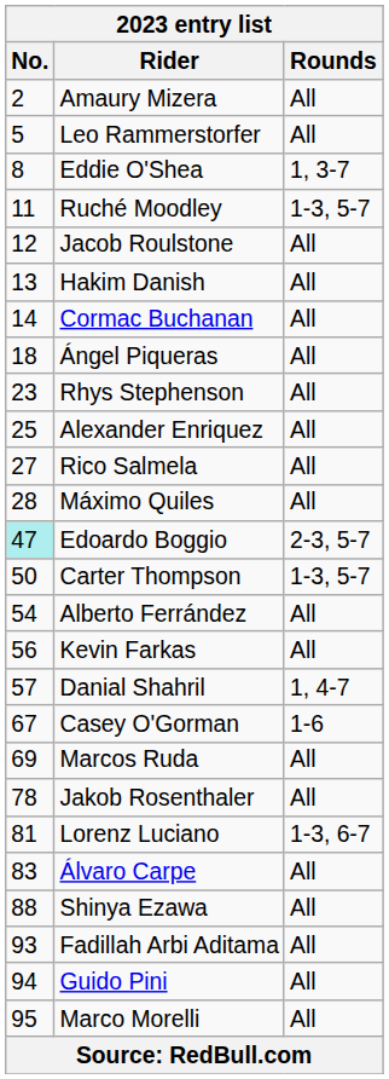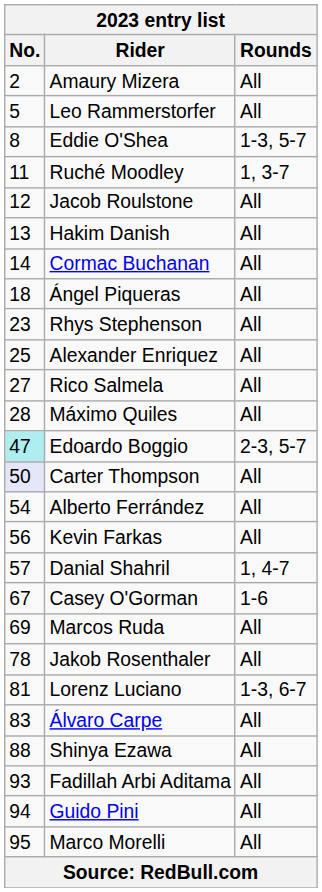Eddie O'Shea | 2023 entry list / Rounds: 1, 3-7 -> 1-3, 5-7
Ruché Moodley | 2023 entry list / Rounds: 1-3, 5-7 -> 1, 3-7
Carter Thompson | 2023 entry list / No.: no background -> lavender background
Carter Thompson | 2023 entry list / Rounds: 1-3, 5-7 -> All
